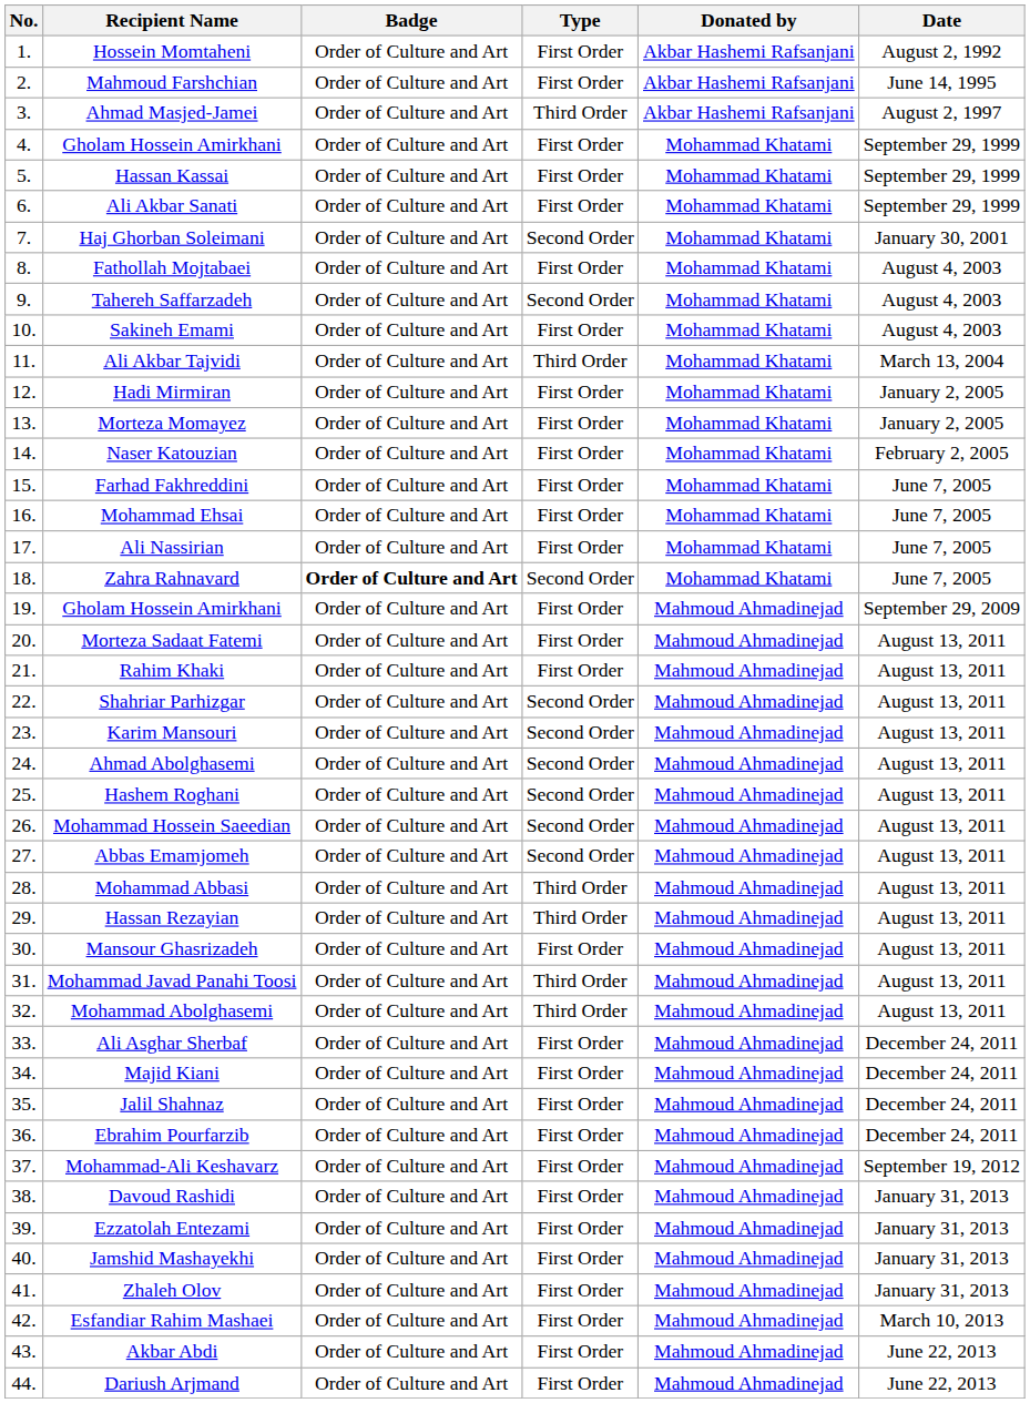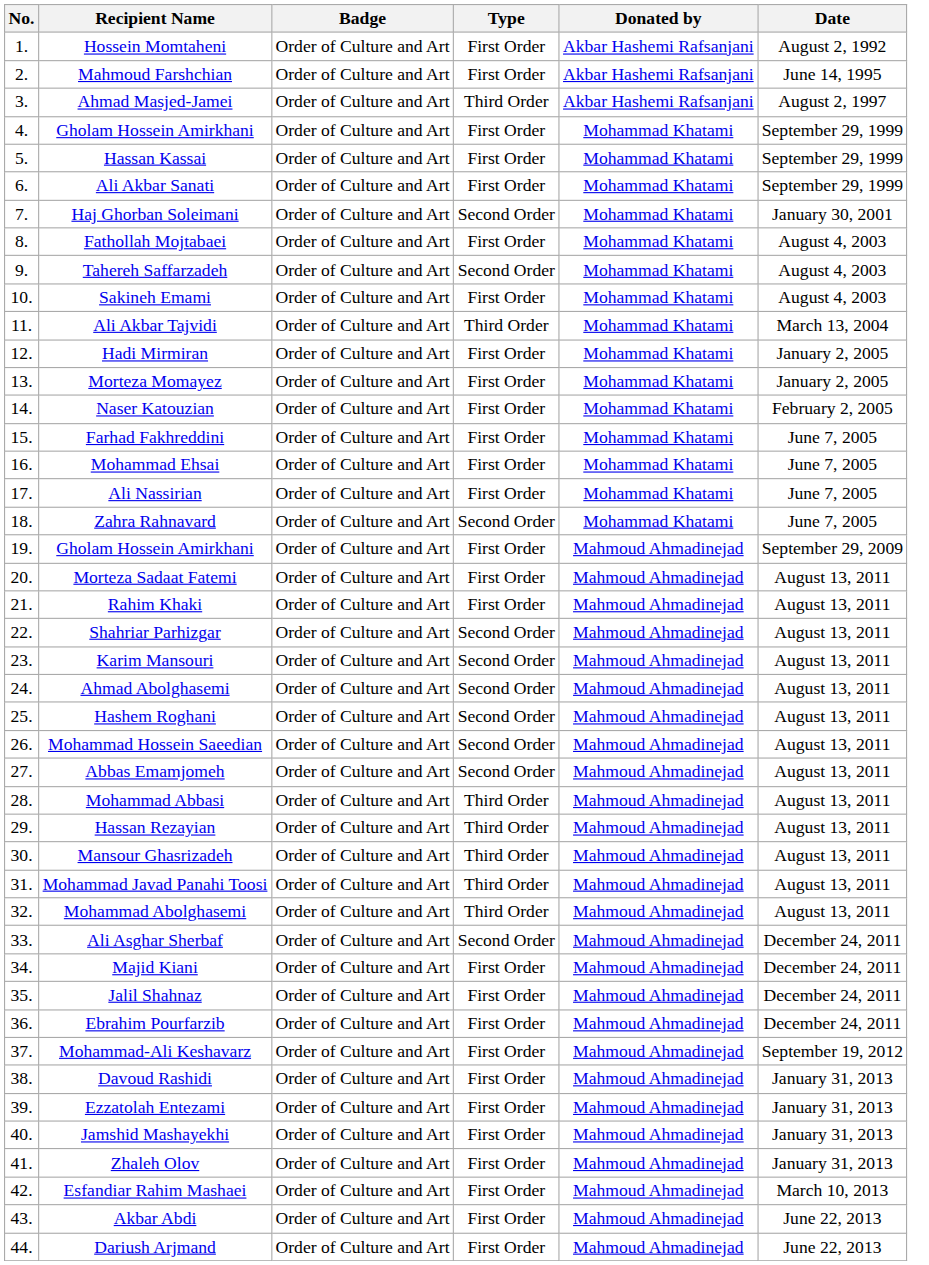Zahra Rahnavard | Badge: bold -> normal
Mansour Ghasrizadeh | Type: First Order -> Third Order
Ali Asghar Sherbaf | Type: First Order -> Second Order
